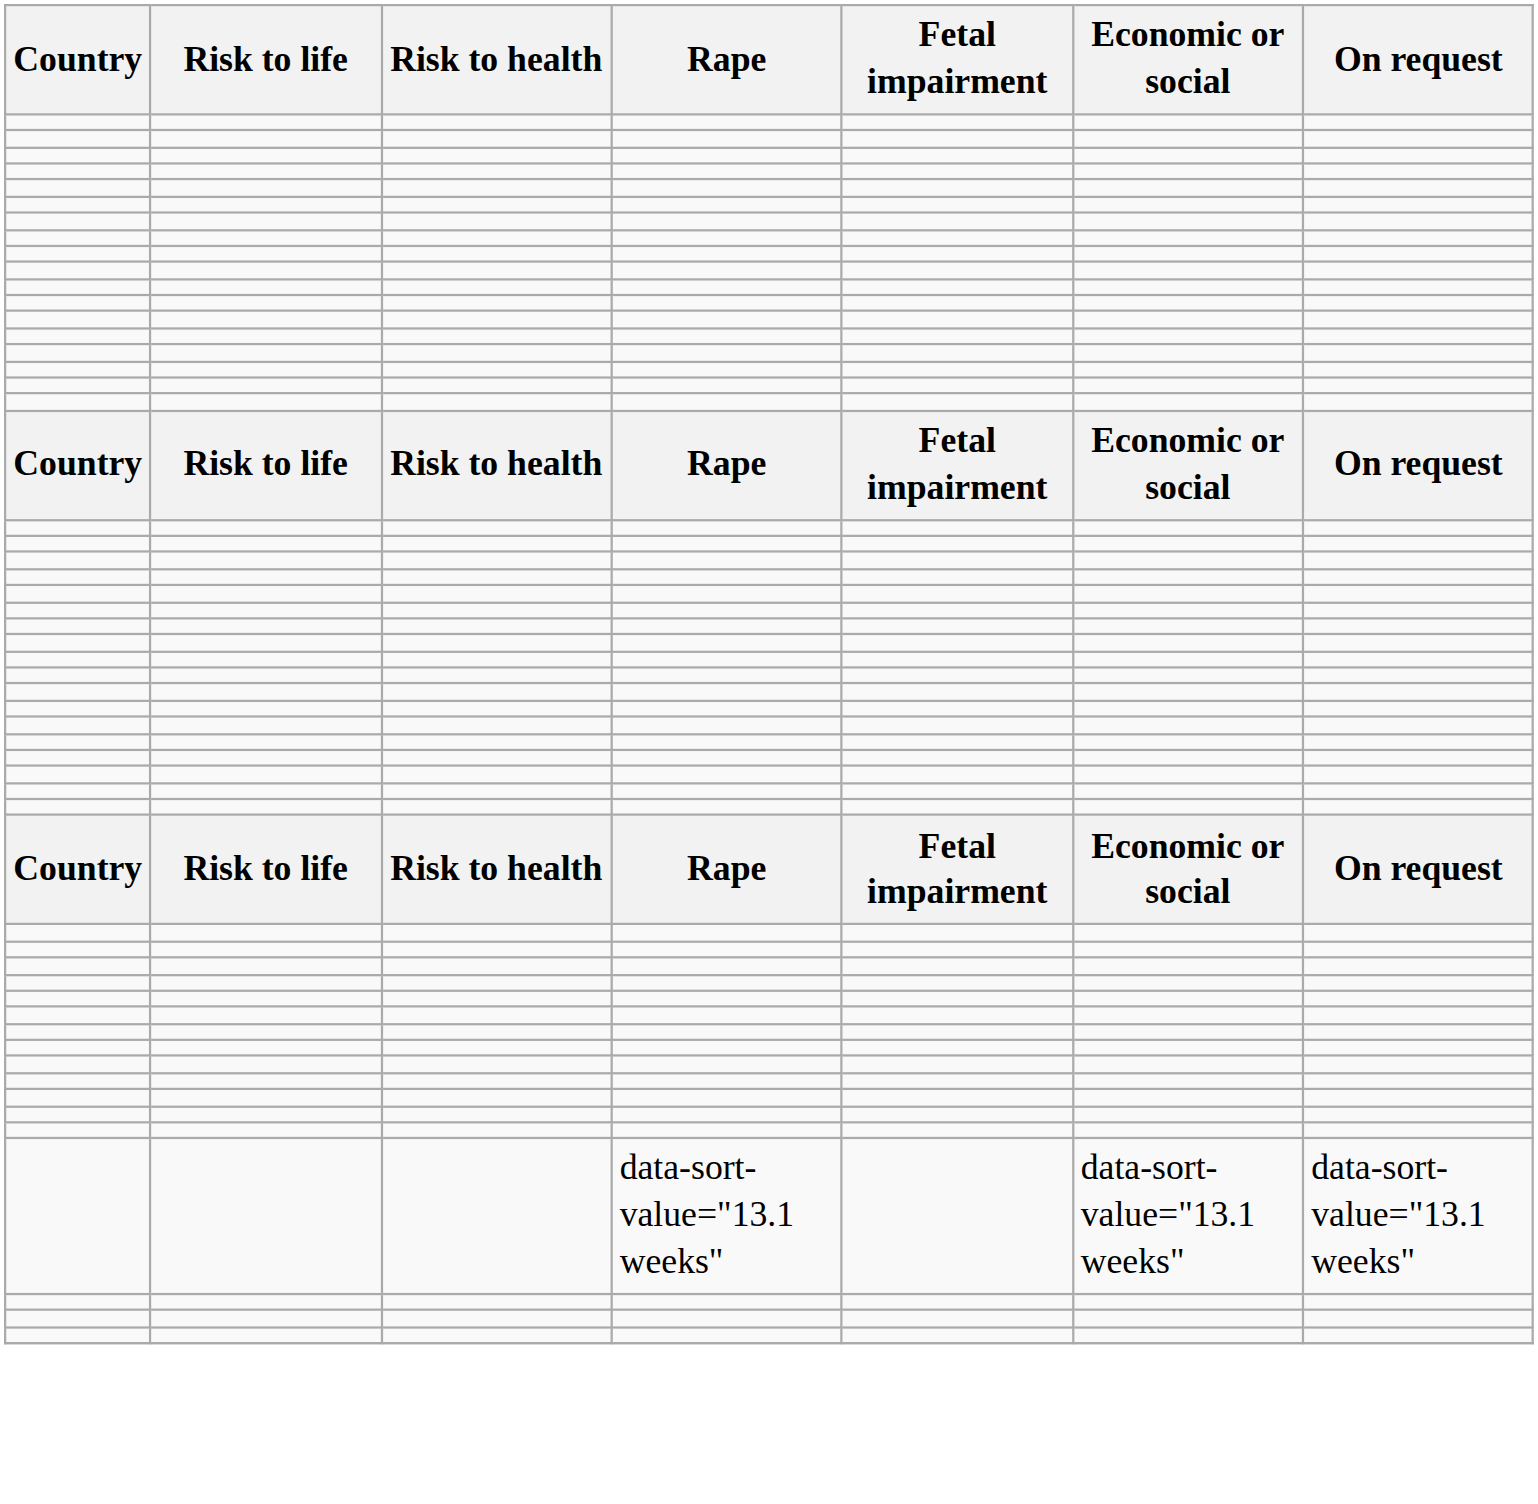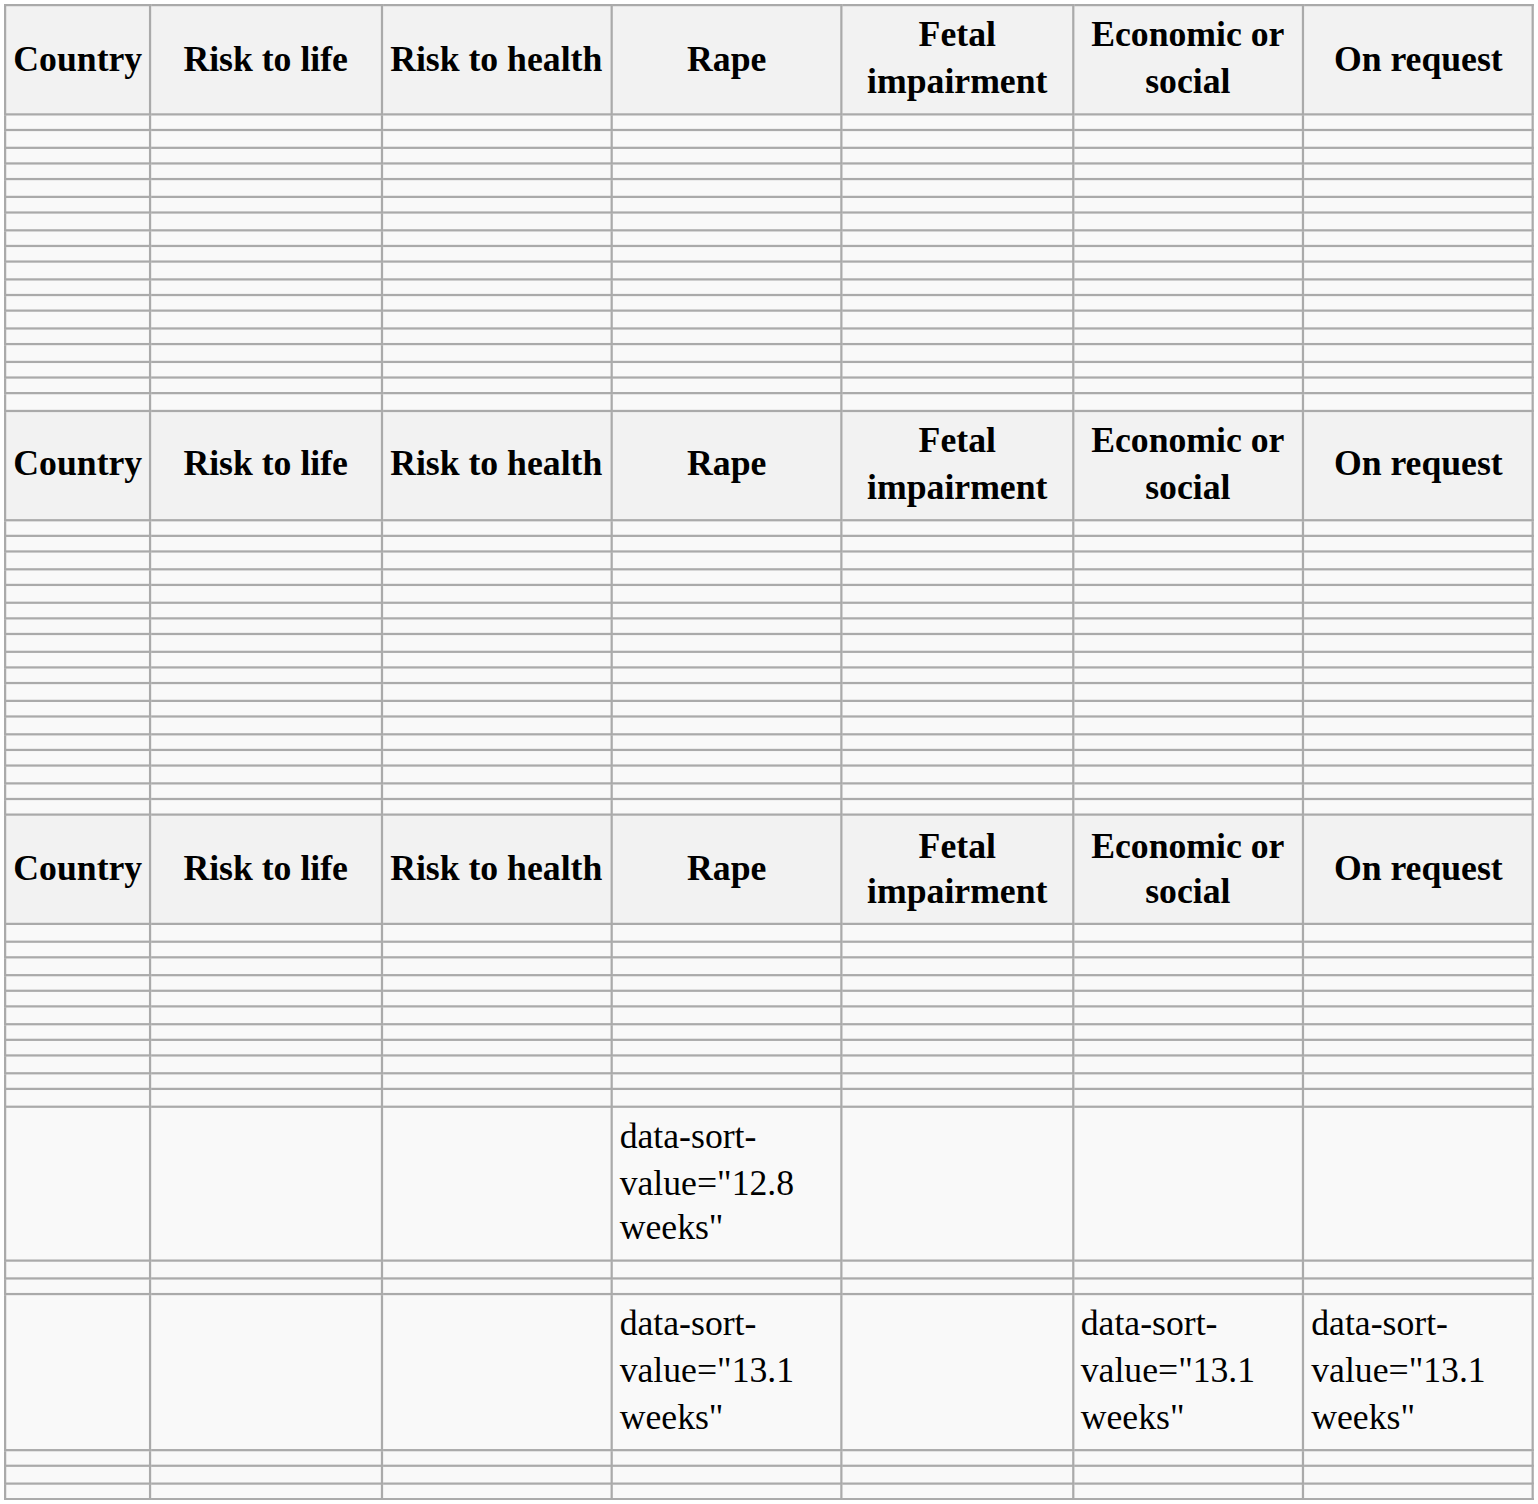+ row: data-sort-value="12.8 weeks"
